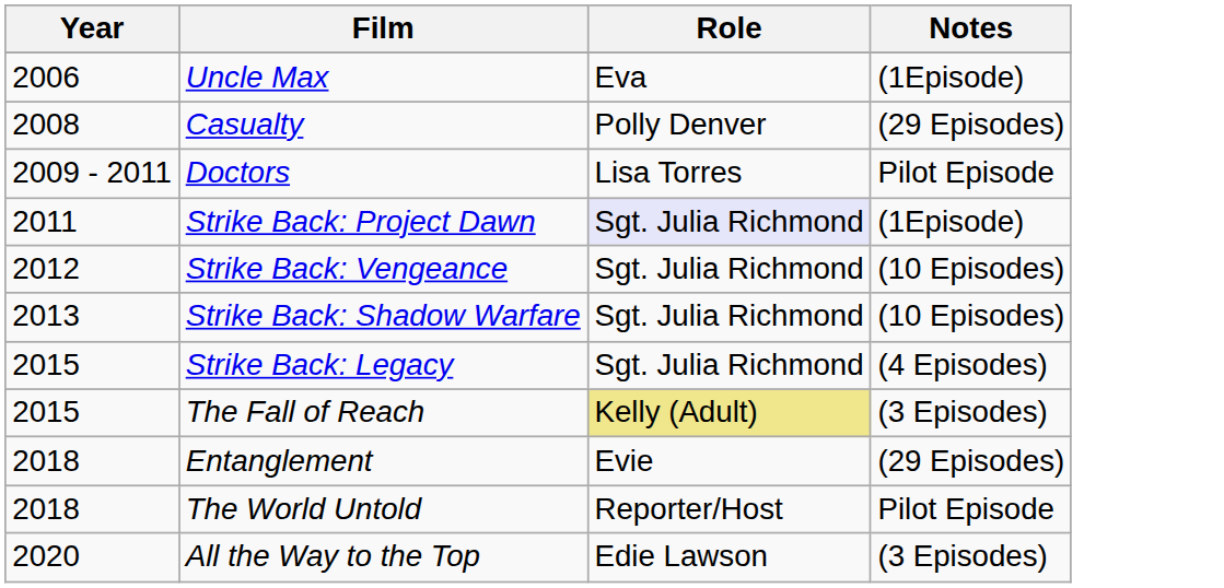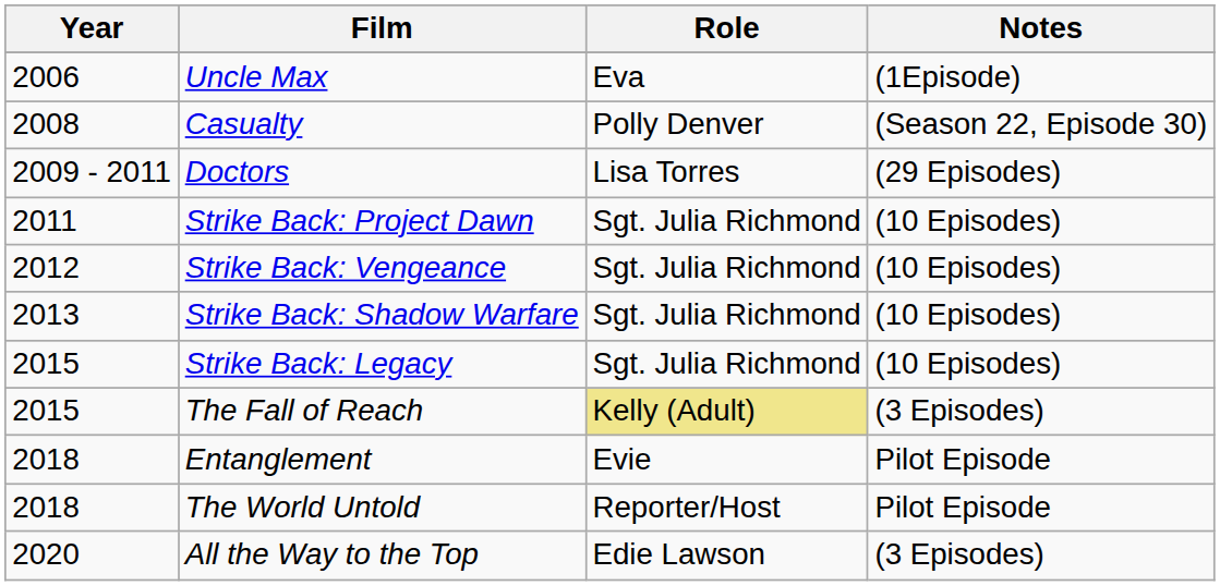Casualty | Notes: (29 Episodes) -> (Season 22, Episode 30)
Doctors | Notes: Pilot Episode -> (29 Episodes)
Strike Back: Project Dawn | Role: lavender background -> no background
Strike Back: Project Dawn | Notes: (1Episode) -> (10 Episodes)
Strike Back: Legacy | Notes: (4 Episodes) -> (10 Episodes)
Entanglement | Notes: (29 Episodes) -> Pilot Episode
